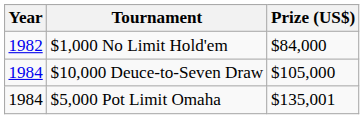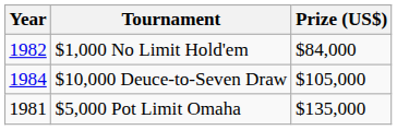$5,000 Pot Limit Omaha | Year: 1984 -> 1981
$5,000 Pot Limit Omaha | Prize (US$): $135,001 -> $135,000
